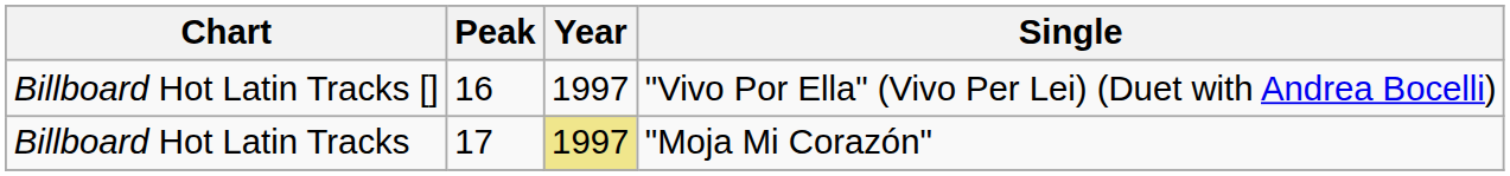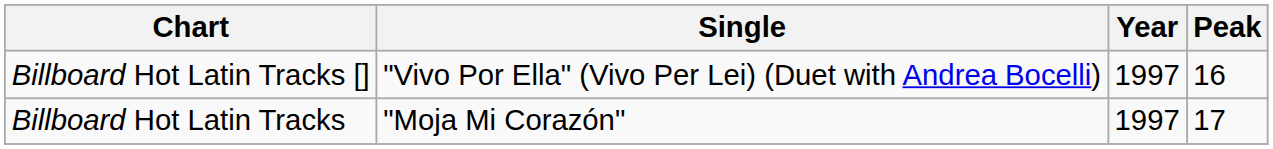columns swapped: Single <-> Peak
Billboard Hot Latin Tracks | Year: khaki background -> no background
